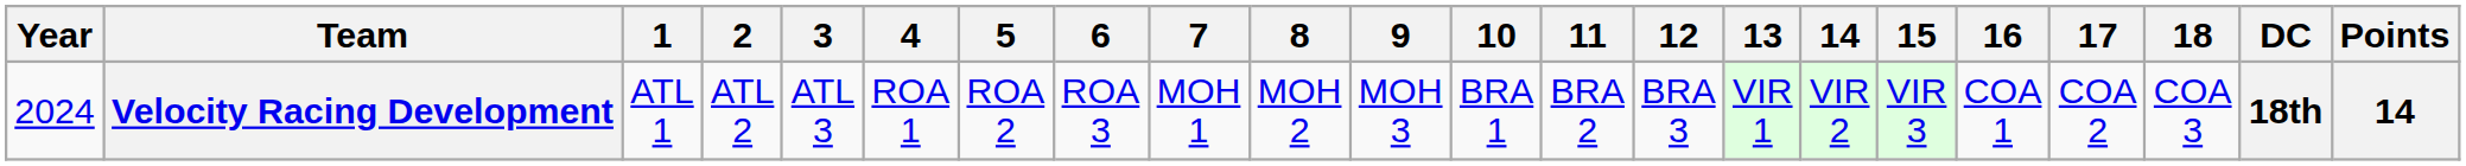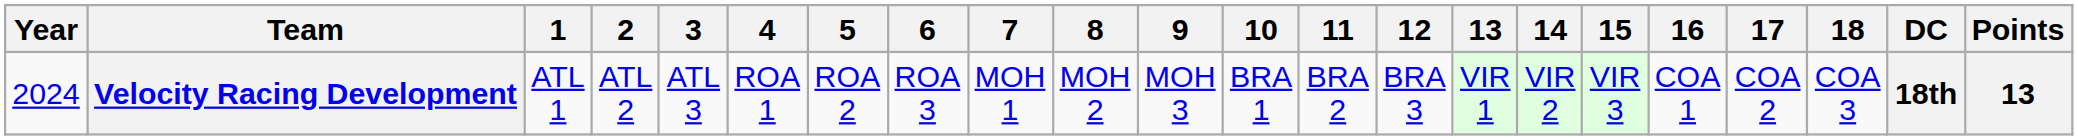Velocity Racing Development | Points: 14 -> 13
